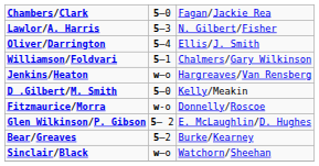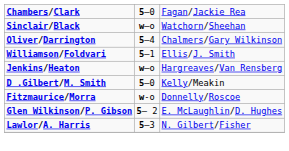rows swapped: Lawlor/A. Harris <-> Sinclair/Black
Oliver/Darrington | column 3: Ellis/J. Smith -> Chalmers/Gary Wilkinson
Williamson/Foldvari | column 3: Chalmers/Gary Wilkinson -> Ellis/J. Smith
- row: Bear/Greaves | 5–2 | Burke/Kearney
